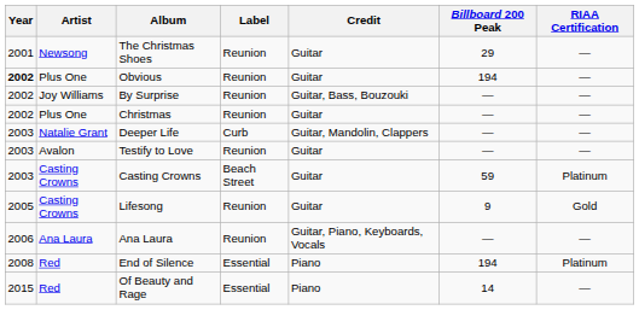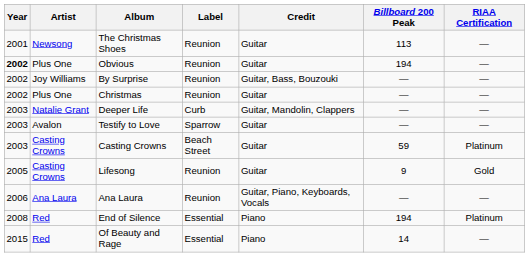The Christmas Shoes | Billboard 200 Peak: 29 -> 113
Testify to Love | Label: Reunion -> Sparrow
